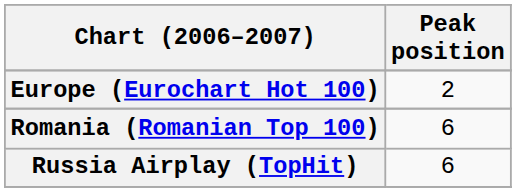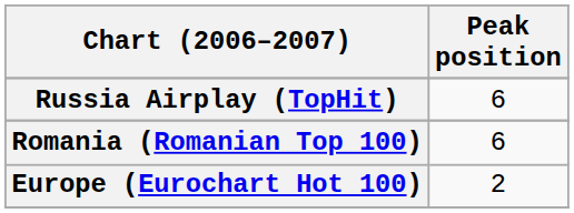rows swapped: Europe (Eurochart Hot 100) <-> Russia Airplay (TopHit)
